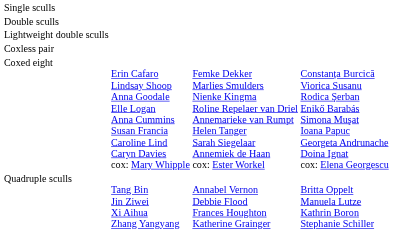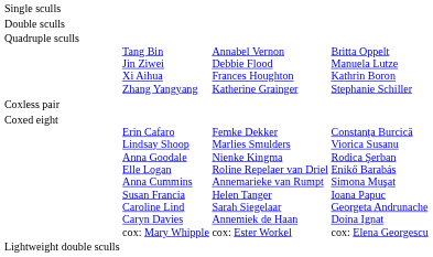rows swapped: Quadruple sculls <-> Lightweight double sculls
